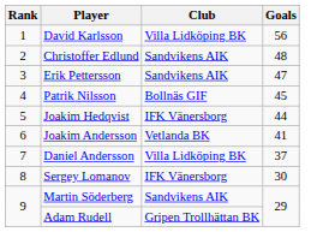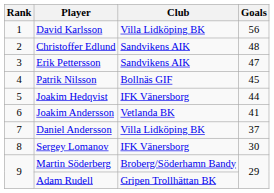Martin Söderberg | Club: Sandvikens AIK -> Broberg/Söderhamn Bandy
